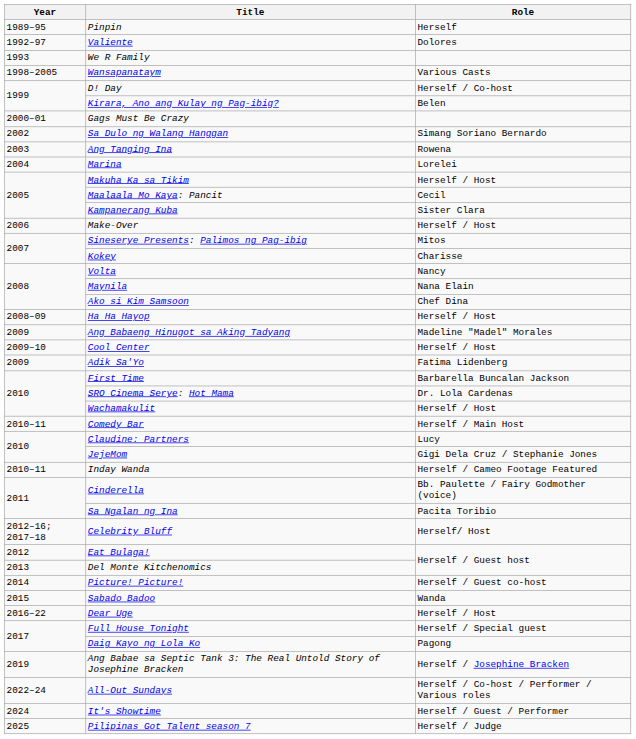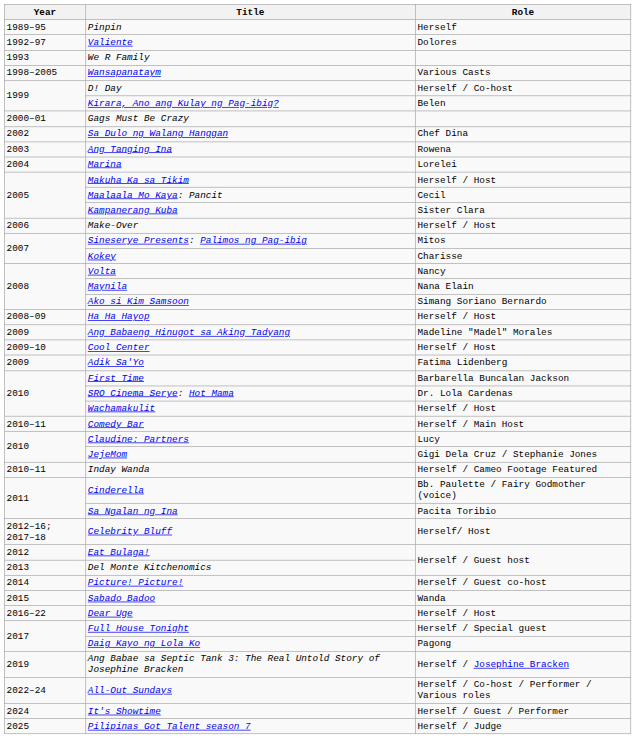Sa Dulo ng Walang Hanggan | Role: Simang Soriano Bernardo -> Chef Dina
Ako si Kim Samsoon | Role: Chef Dina -> Simang Soriano Bernardo
